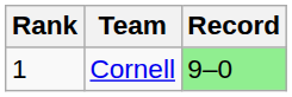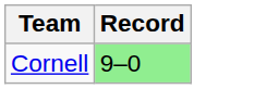- column: Rank | 1
